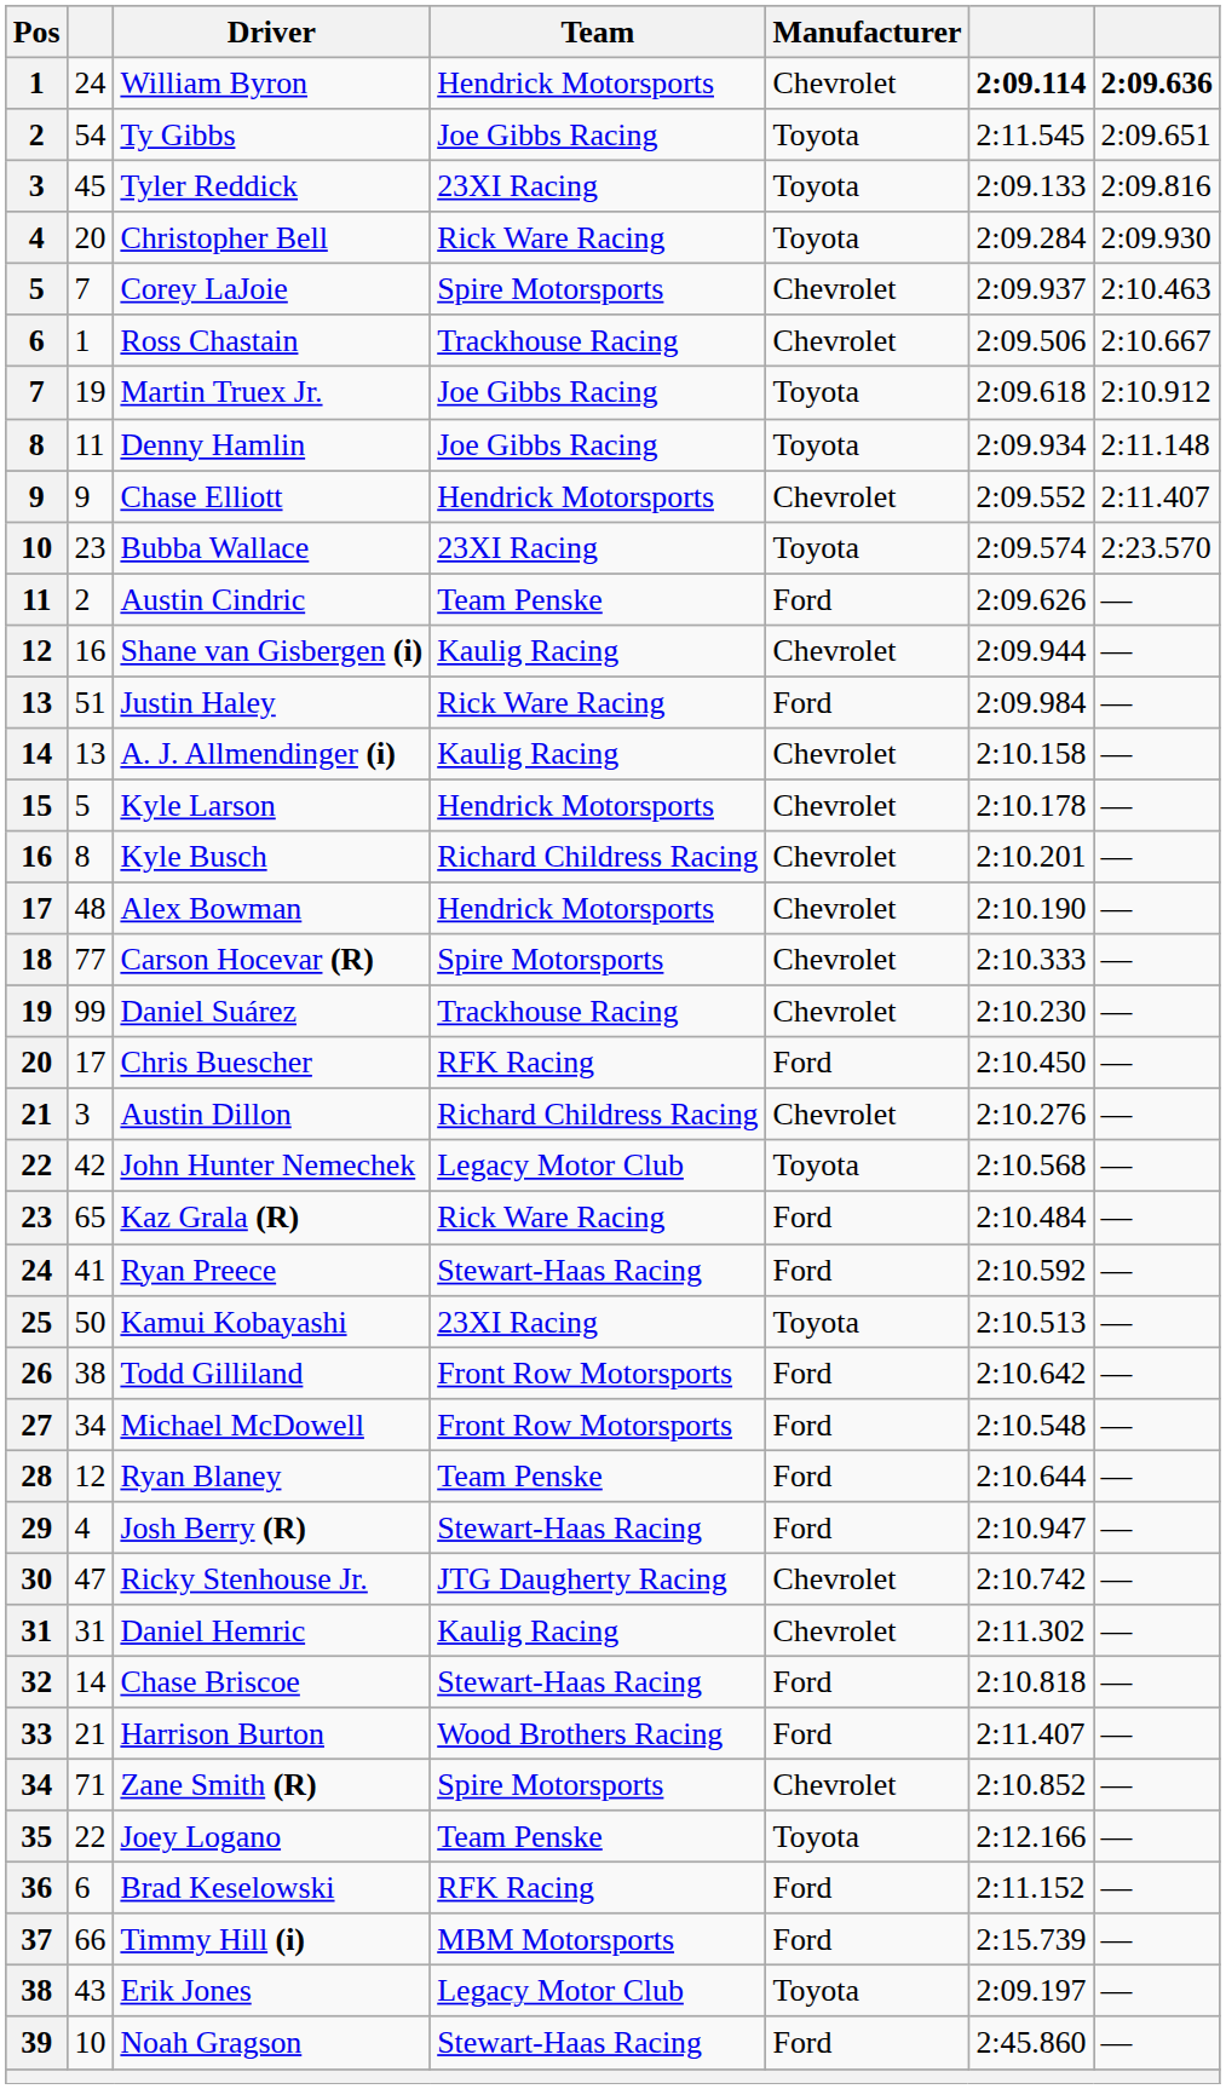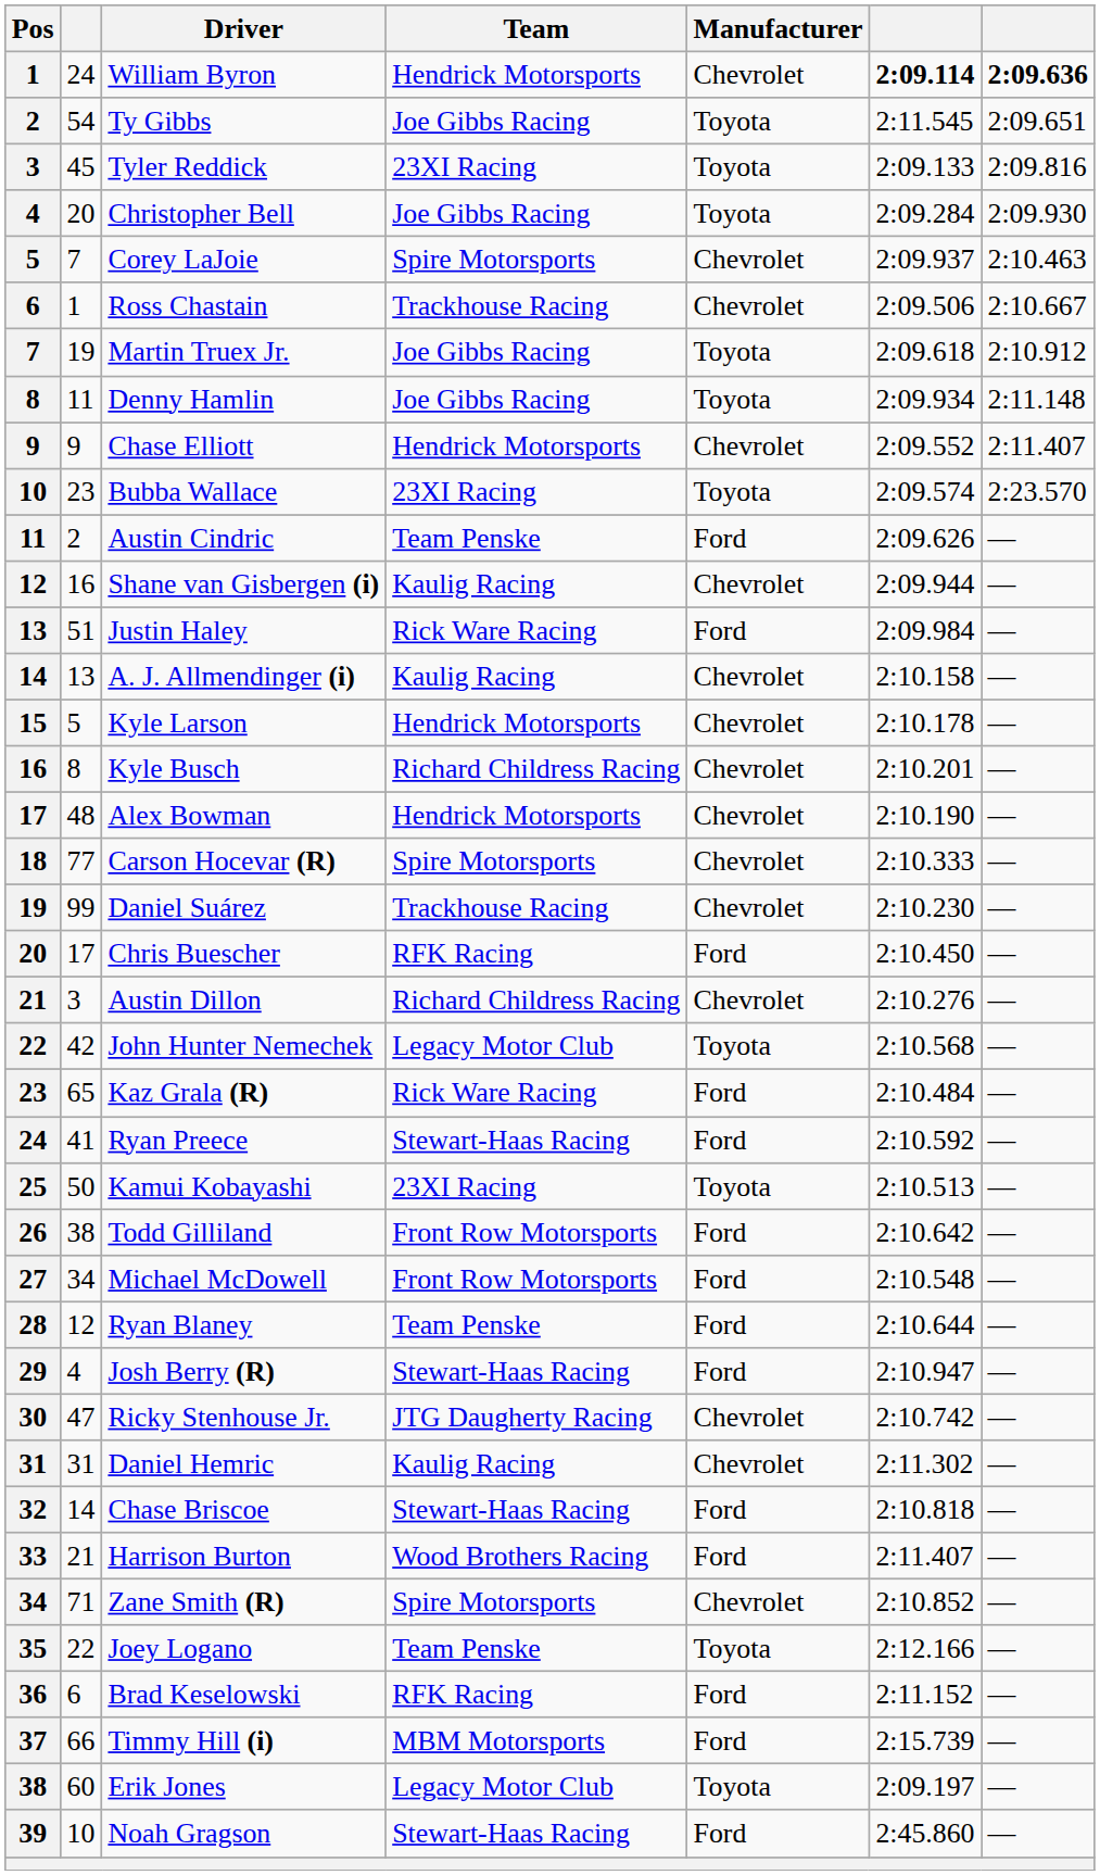Christopher Bell | Team: Rick Ware Racing -> Joe Gibbs Racing
Erik Jones | column 2: 43 -> 60
